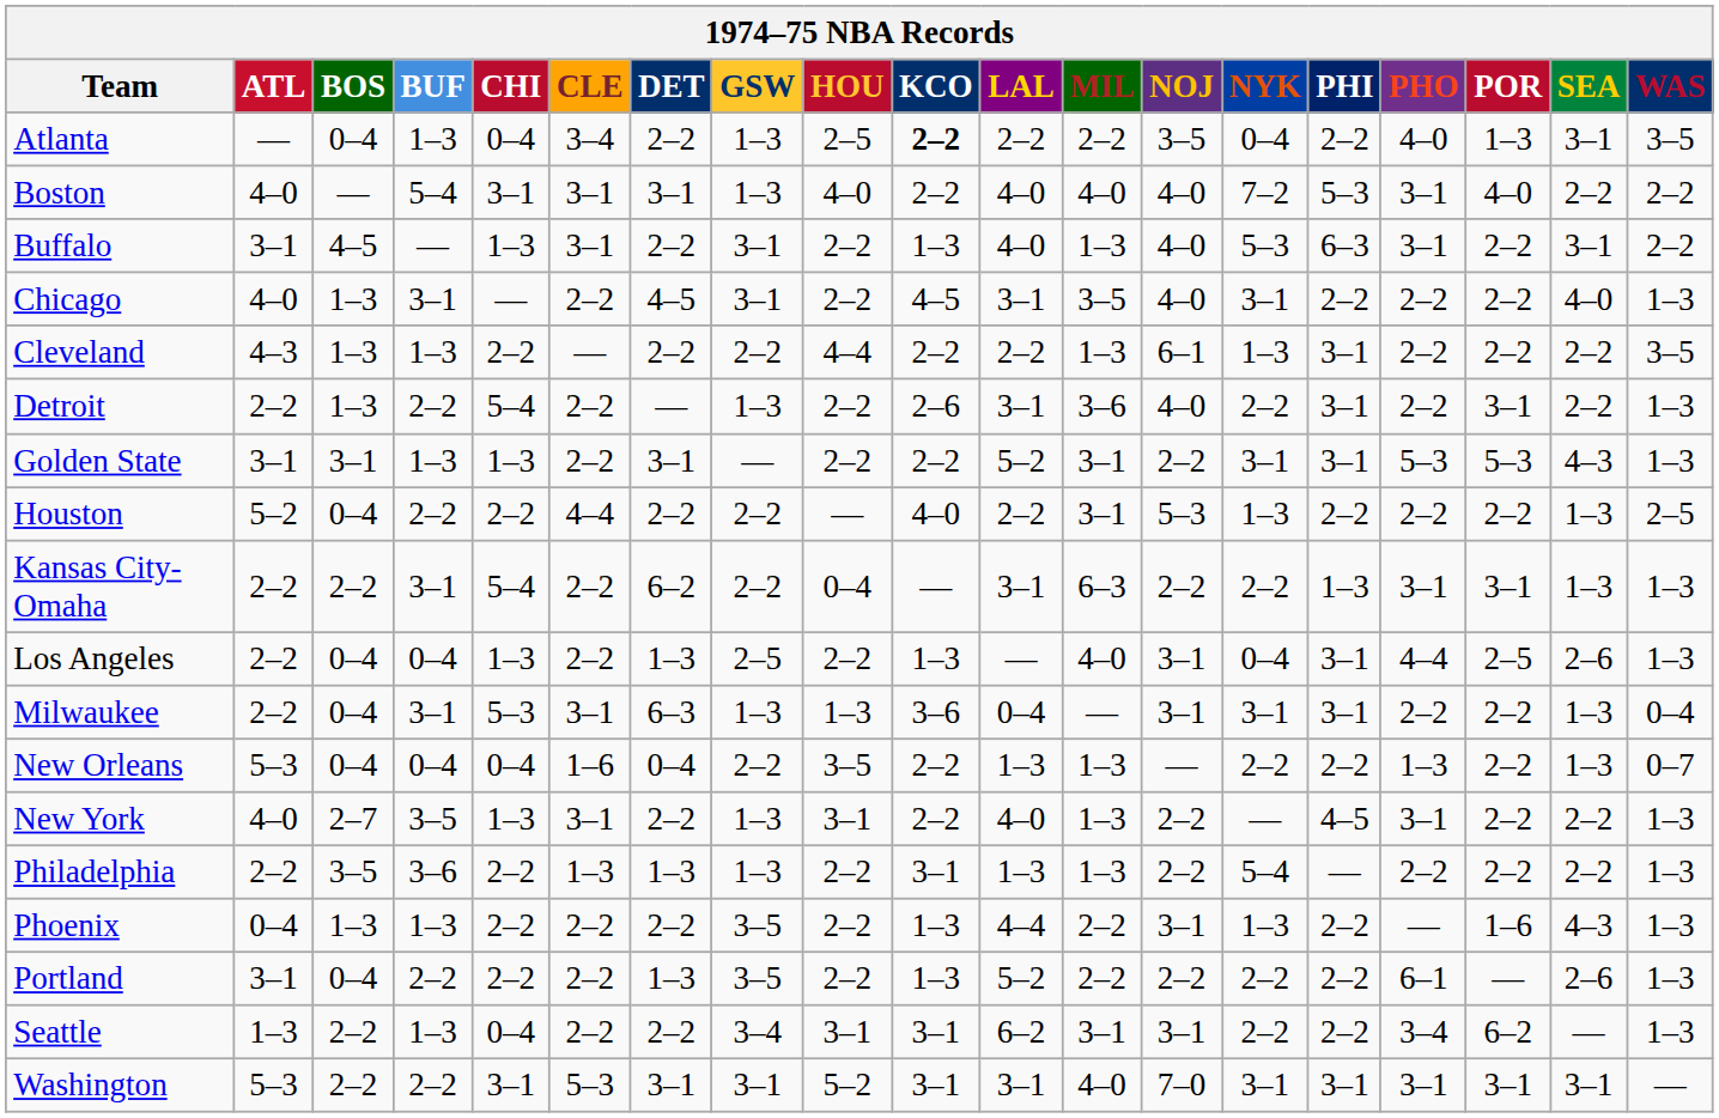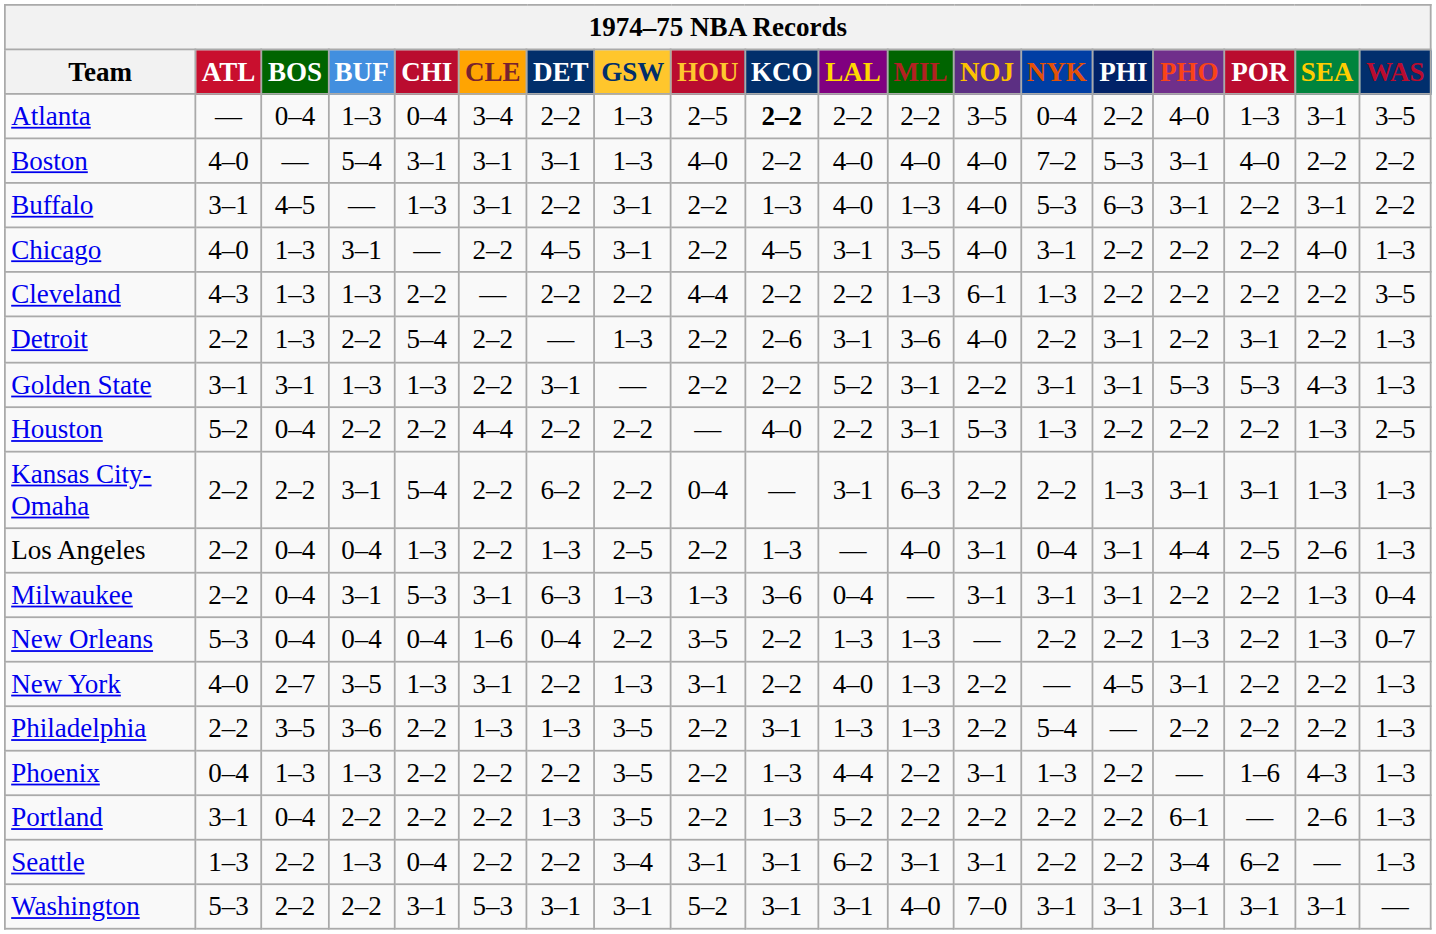Cleveland | PHI: 3–1 -> 2–2
Philadelphia | GSW: 1–3 -> 3–5
